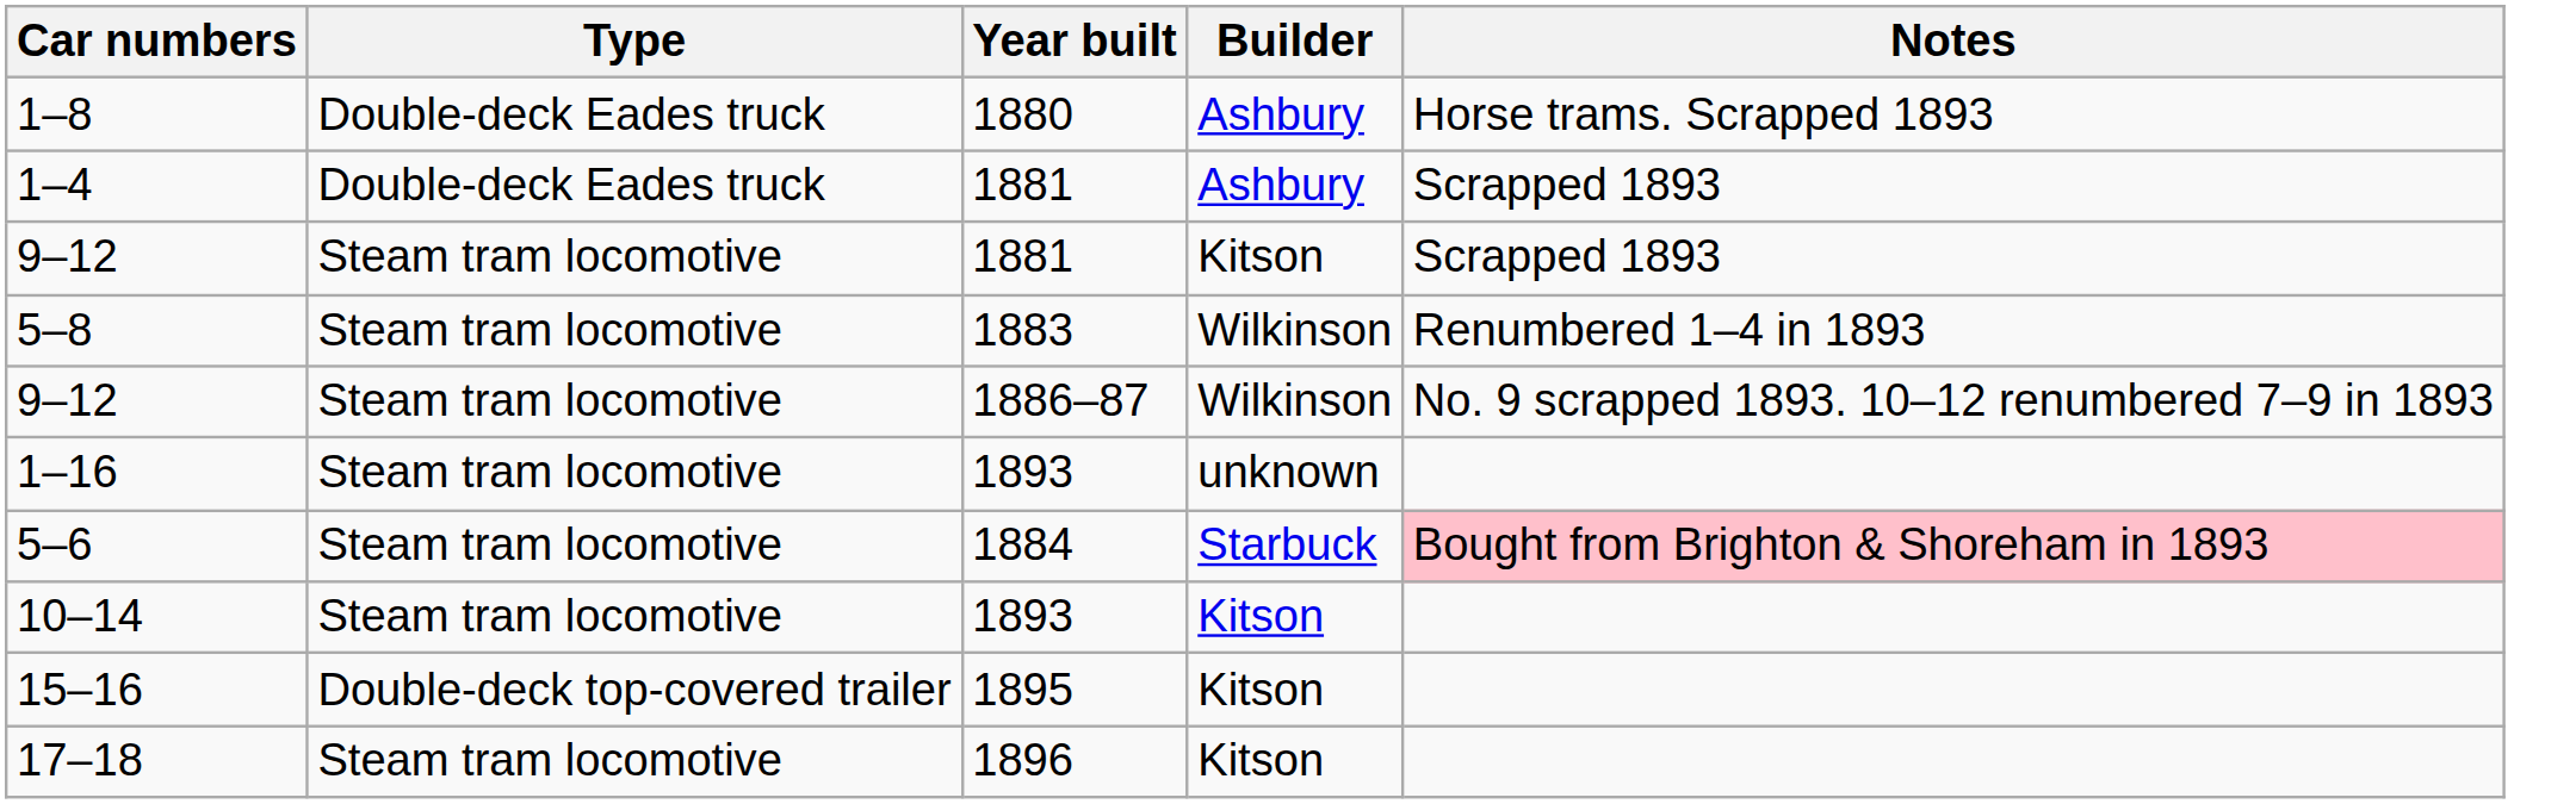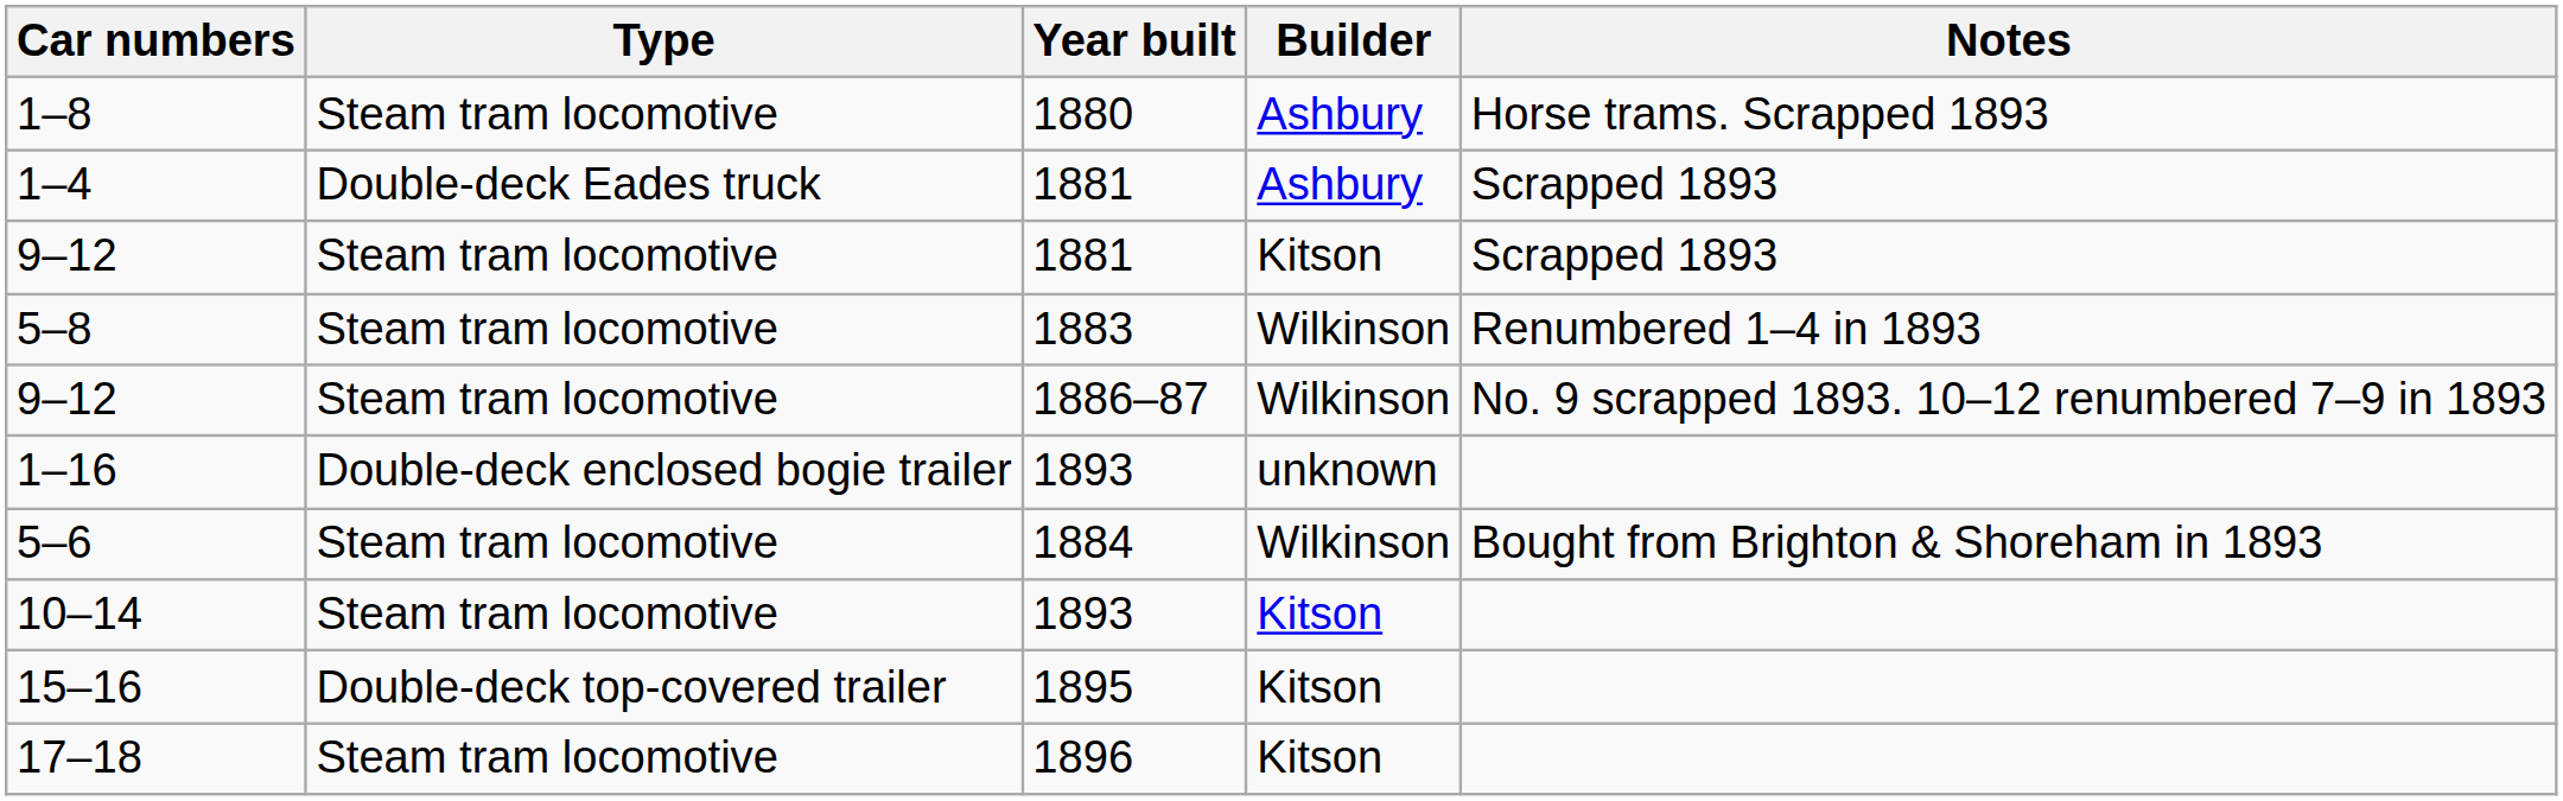1–8 | Type: Double-deck Eades truck -> Steam tram locomotive
1–16 | Type: Steam tram locomotive -> Double-deck enclosed bogie trailer
5–6 | Builder: Starbuck -> Wilkinson
5–6 | Notes: pink background -> no background
